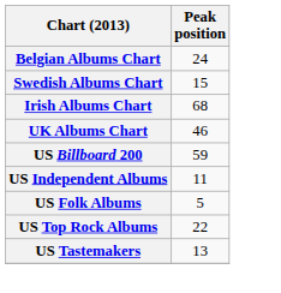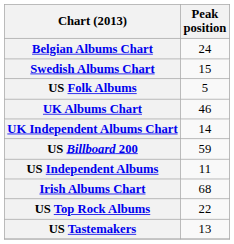rows swapped: Irish Albums Chart <-> US Folk Albums
+ row: UK Independent Albums Chart | 14
